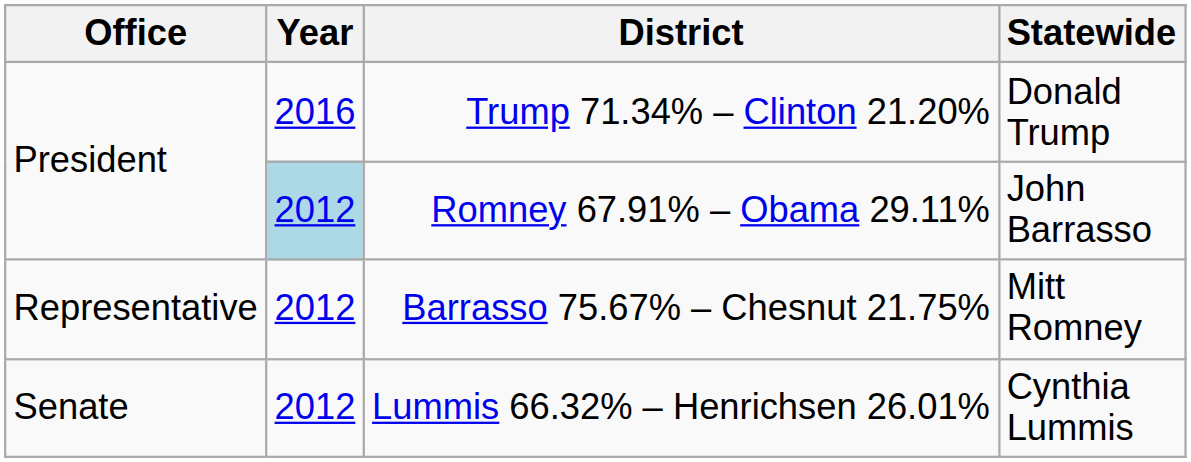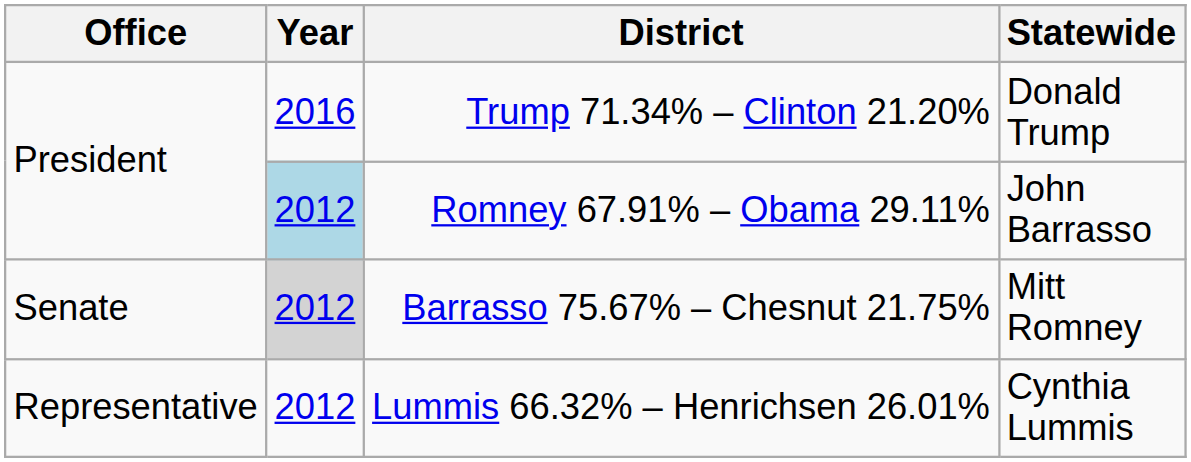Barrasso 75.67% – Chesnut 21.75% | Office: Representative -> Senate
Barrasso 75.67% – Chesnut 21.75% | Year: no background -> lightgrey background
Lummis 66.32% – Henrichsen 26.01% | Office: Senate -> Representative
